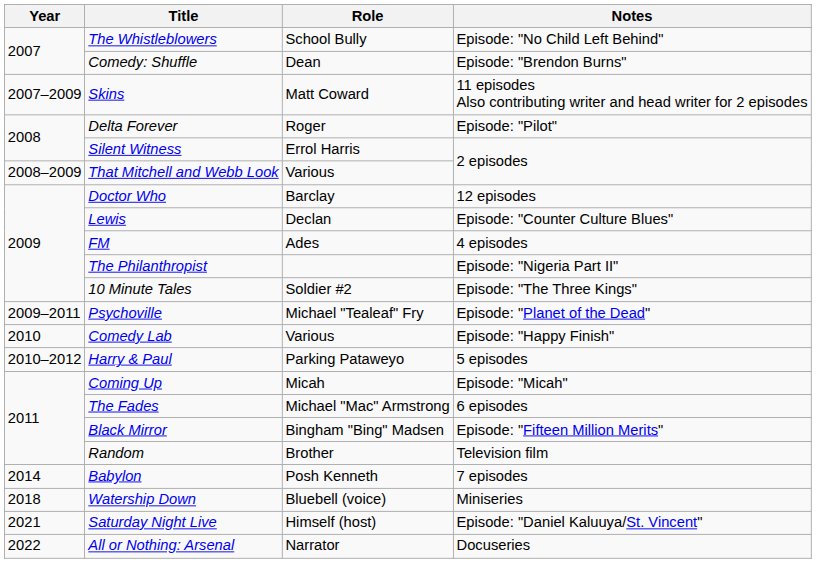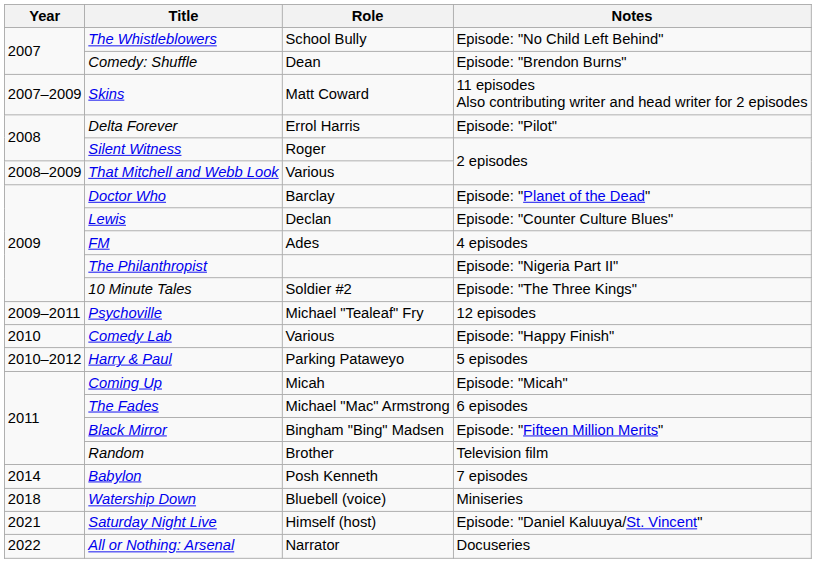Delta Forever | Role: Roger -> Errol Harris
Silent Witness | Role: Errol Harris -> Roger
Doctor Who | Notes: 12 episodes -> Episode: "Planet of the Dead"
Psychoville | Notes: Episode: "Planet of the Dead" -> 12 episodes
